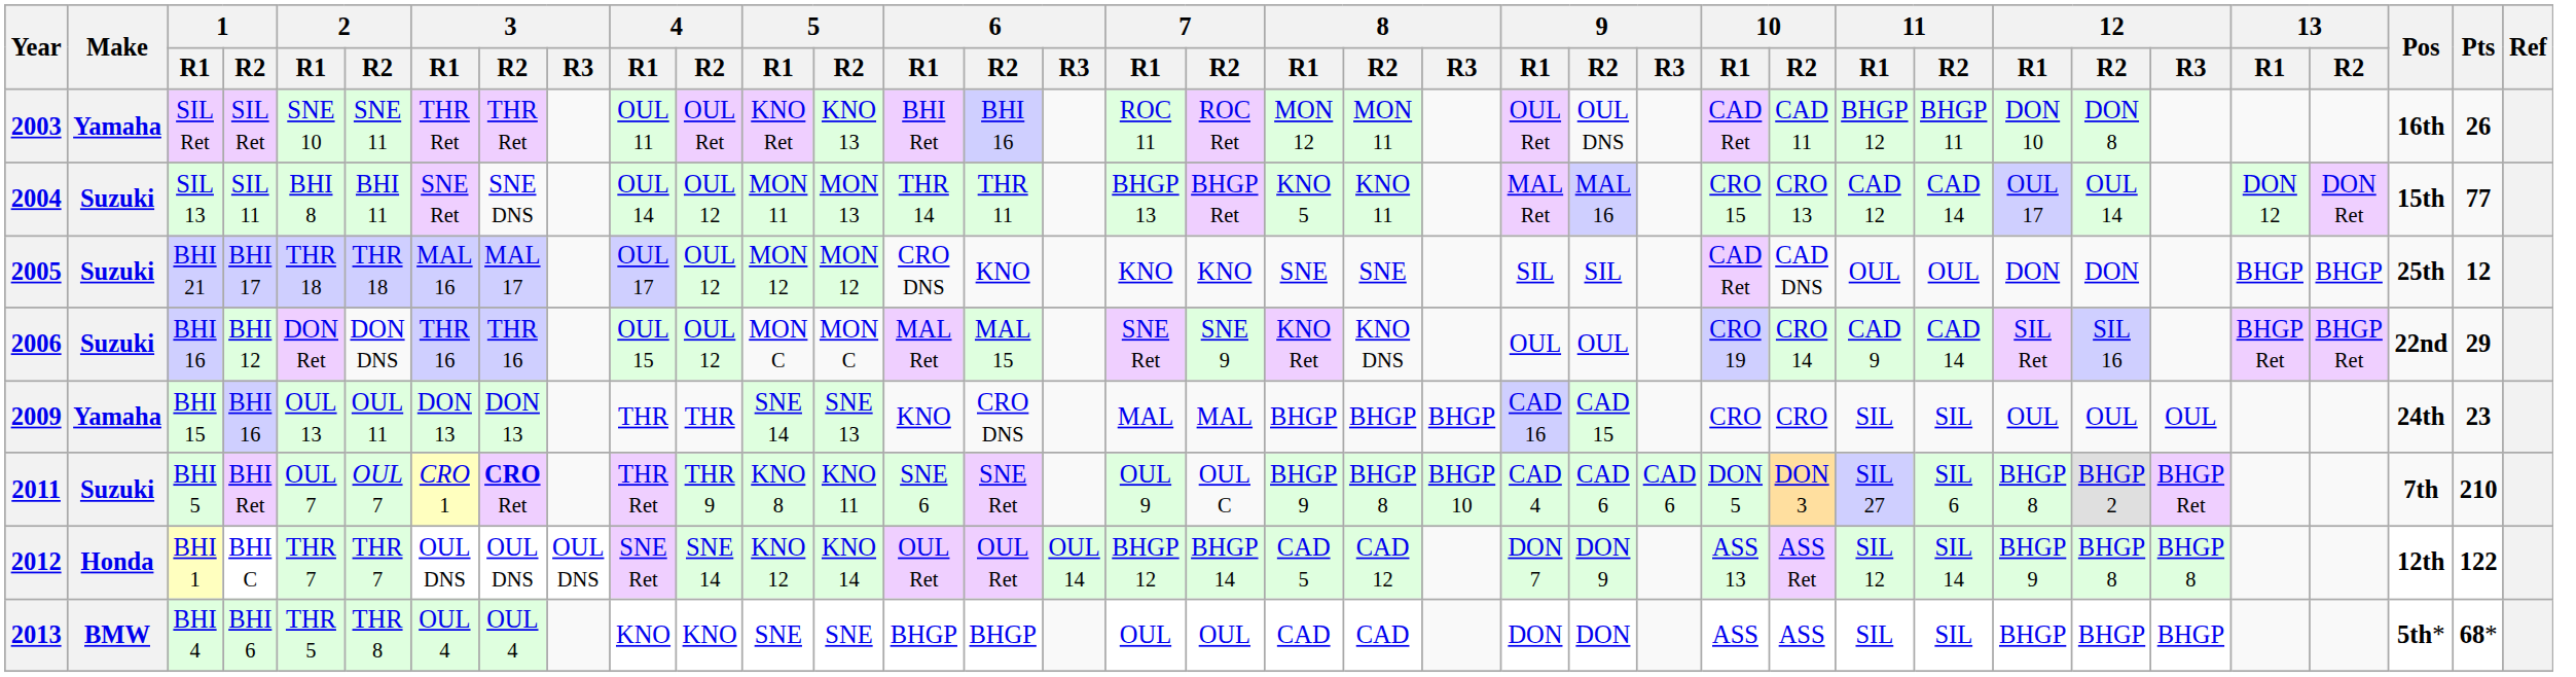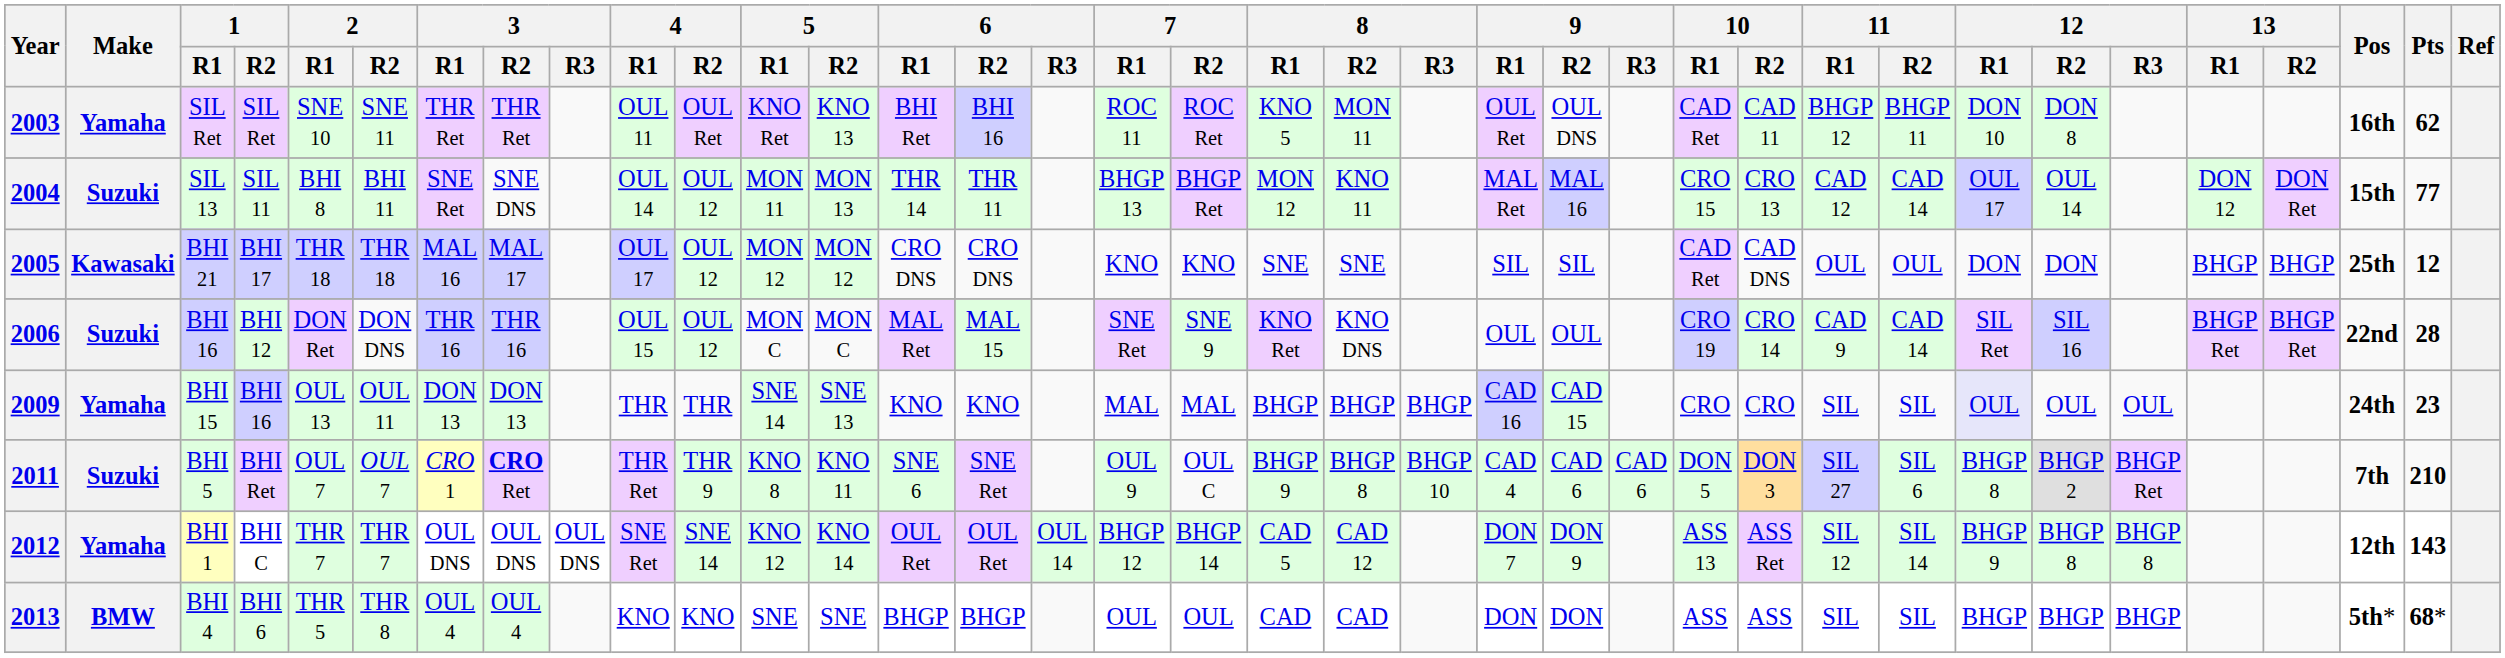2003 | 8 / R1: MON 12 -> KNO 5
2003 | Pts: 26 -> 62
2004 | 8 / R1: KNO 5 -> MON 12
2005 | Make: Suzuki -> Kawasaki
2005 | 6 / R2: KNO -> CRO DNS
2006 | Pts: 29 -> 28
2009 | 6 / R2: CRO DNS -> KNO
2009 | 12 / R1: no background -> lavender background
2012 | Make: Honda -> Yamaha
2012 | Pts: 122 -> 143
